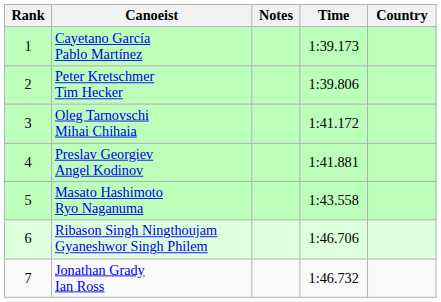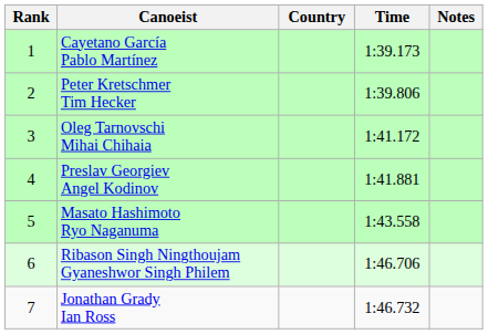columns swapped: Country <-> Notes
